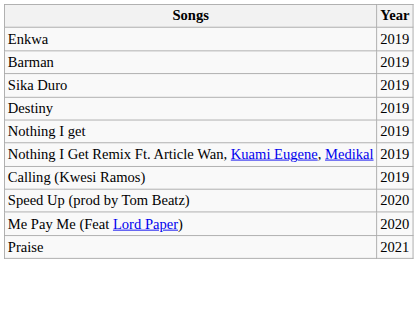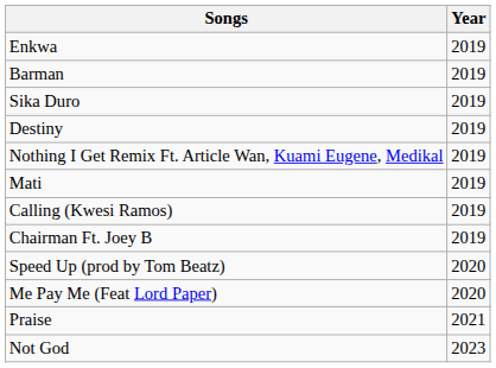- row: Nothing I get | 2019
+ row: Mati | 2019
+ row: Chairman Ft. Joey B | 2019
+ row: Not God | 2023
